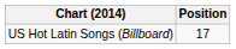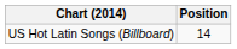US Hot Latin Songs (Billboard) | Position: 17 -> 14
